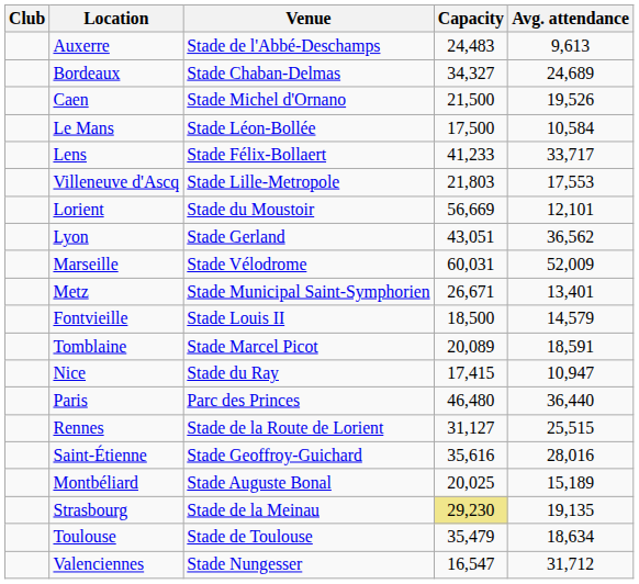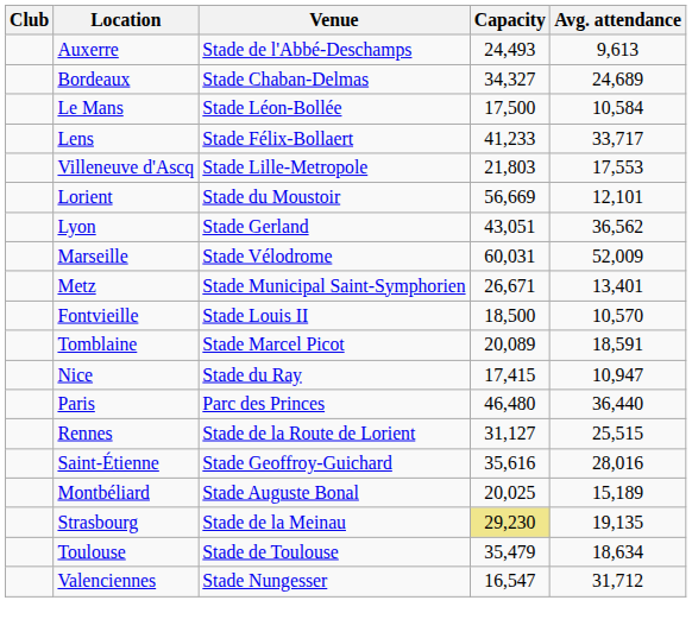Auxerre | Capacity: 24,483 -> 24,493
- row: Caen | Stade Michel d'Ornano | 21,500 | 19,526
Fontvieille | Avg. attendance: 14,579 -> 10,570
